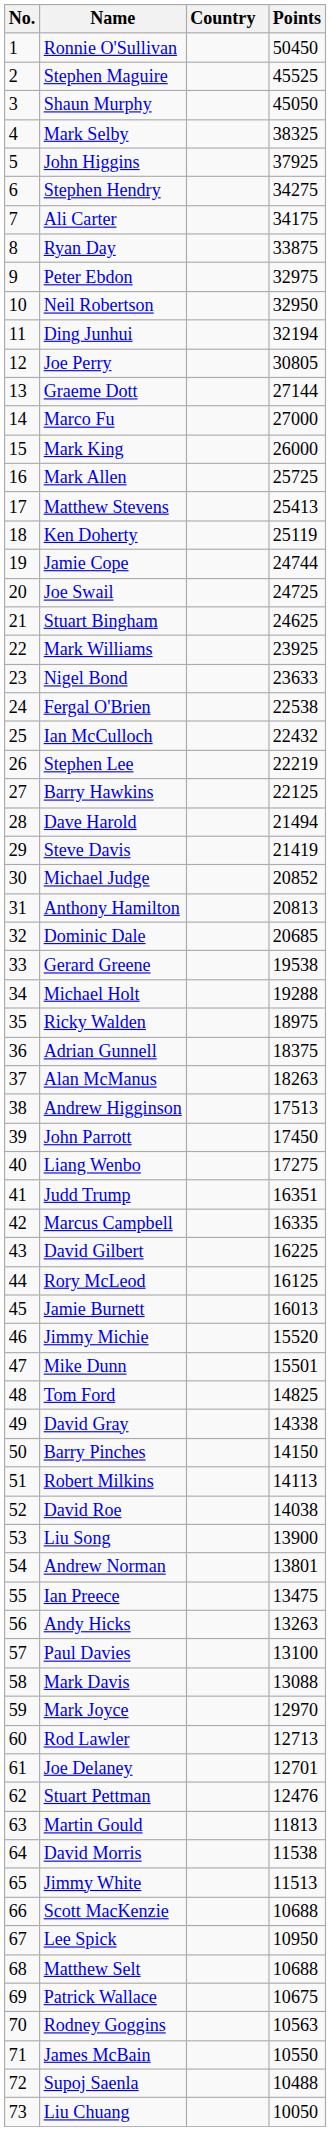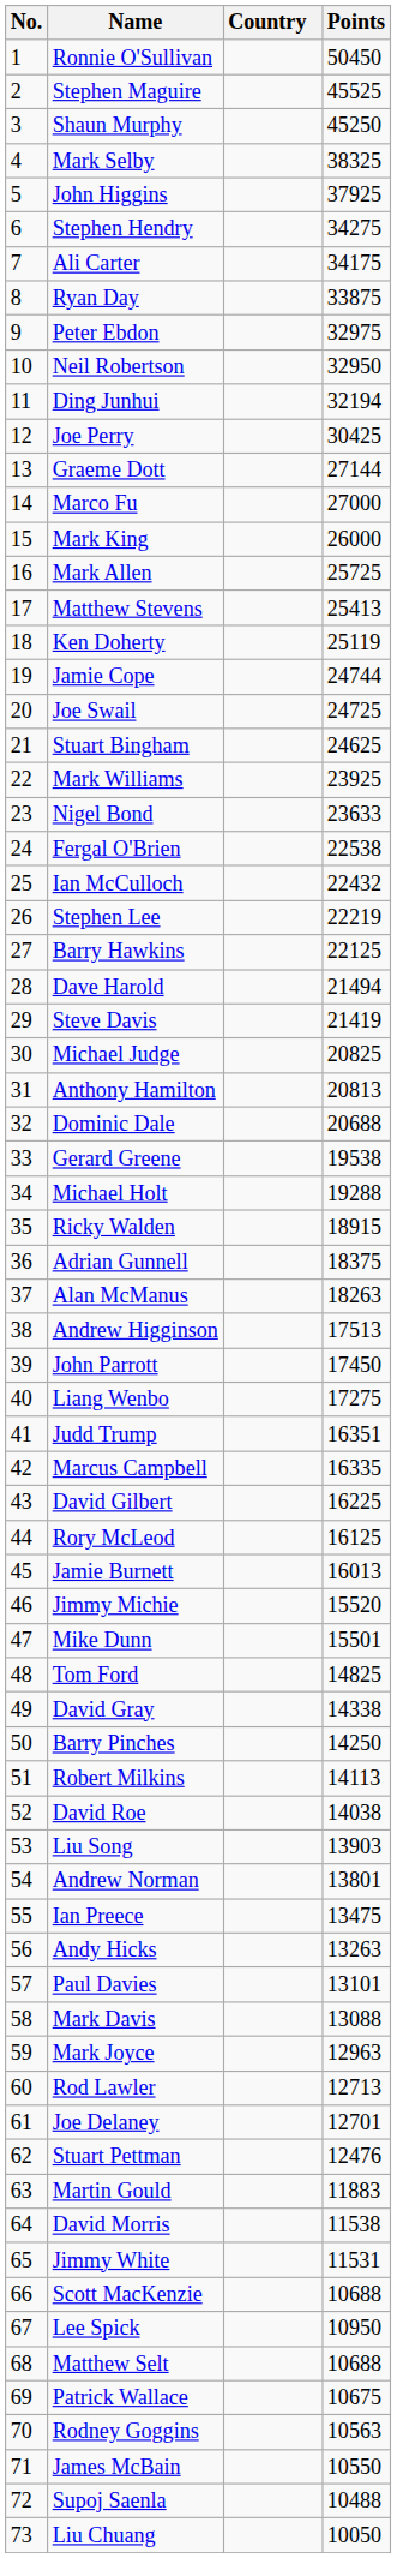Shaun Murphy | Points: 45050 -> 45250
Joe Perry | Points: 30805 -> 30425
Michael Judge | Points: 20852 -> 20825
Dominic Dale | Points: 20685 -> 20688
Ricky Walden | Points: 18975 -> 18915
Barry Pinches | Points: 14150 -> 14250
Liu Song | Points: 13900 -> 13903
Paul Davies | Points: 13100 -> 13101
Mark Joyce | Points: 12970 -> 12963
Martin Gould | Points: 11813 -> 11883
Jimmy White | Points: 11513 -> 11531
